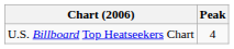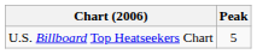U.S. Billboard Top Heatseekers Chart | Peak: 4 -> 5
